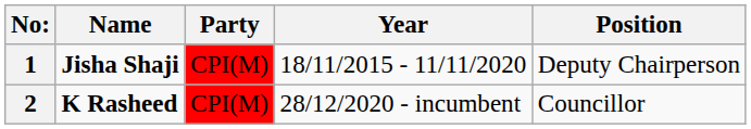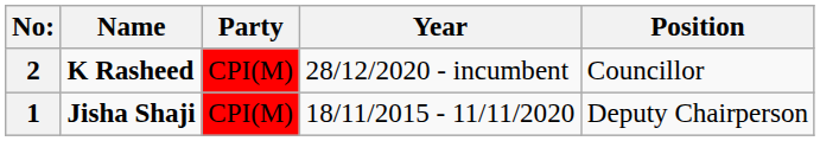rows swapped: 1 <-> 2
